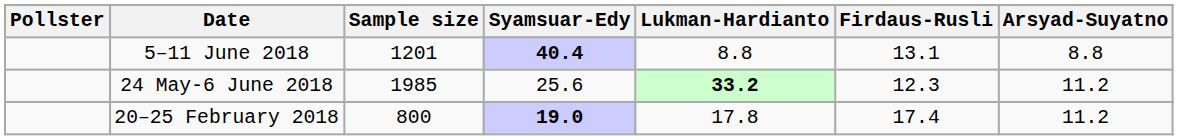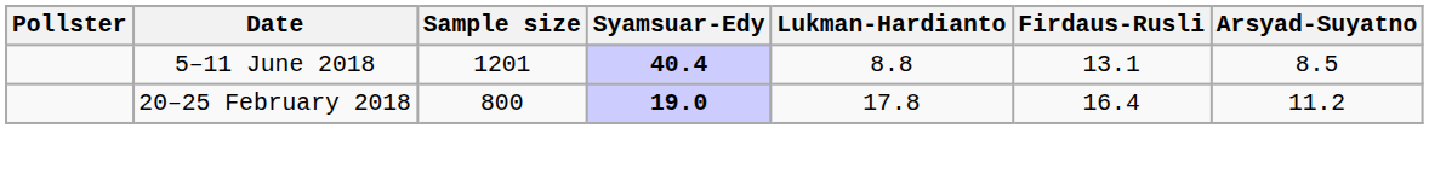5–11 June 2018 | Arsyad-Suyatno: 8.8 -> 8.5
- row: 24 May-6 June 2018 | 1985 | 25.6 | 33.2 | 12.3 | 11.2
20–25 February 2018 | Firdaus-Rusli: 17.4 -> 16.4
